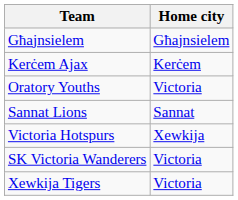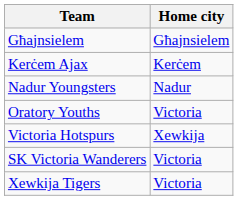+ row: Nadur Youngsters | Nadur
- row: Sannat Lions | Sannat
